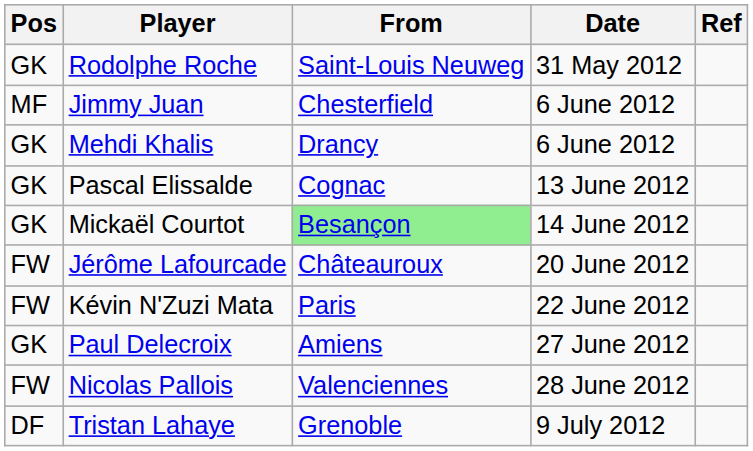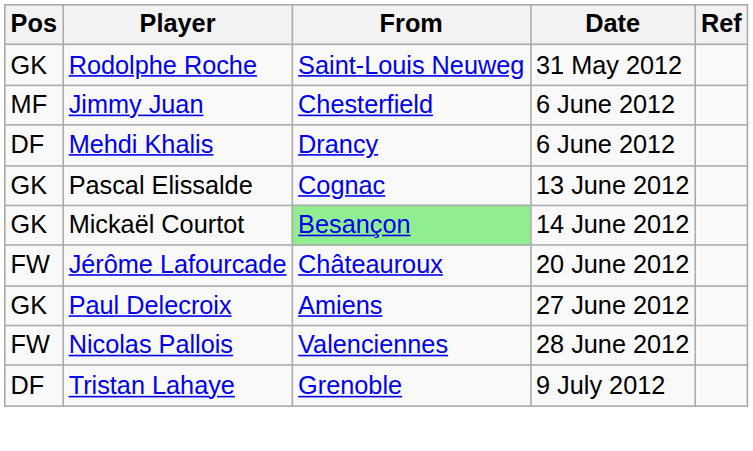Mehdi Khalis | Pos: GK -> DF
- row: FW | Kévin N'Zuzi Mata | Paris | 22 June 2012
